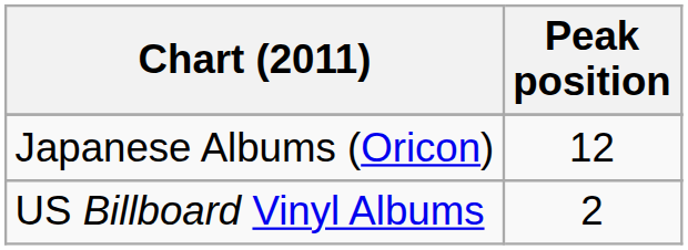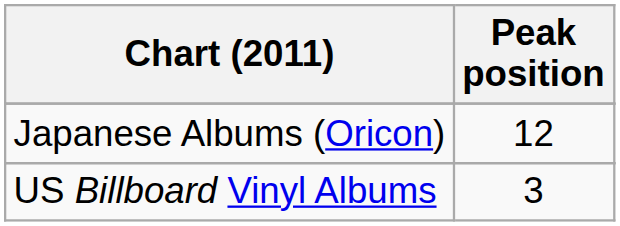US Billboard Vinyl Albums | Peak position: 2 -> 3
